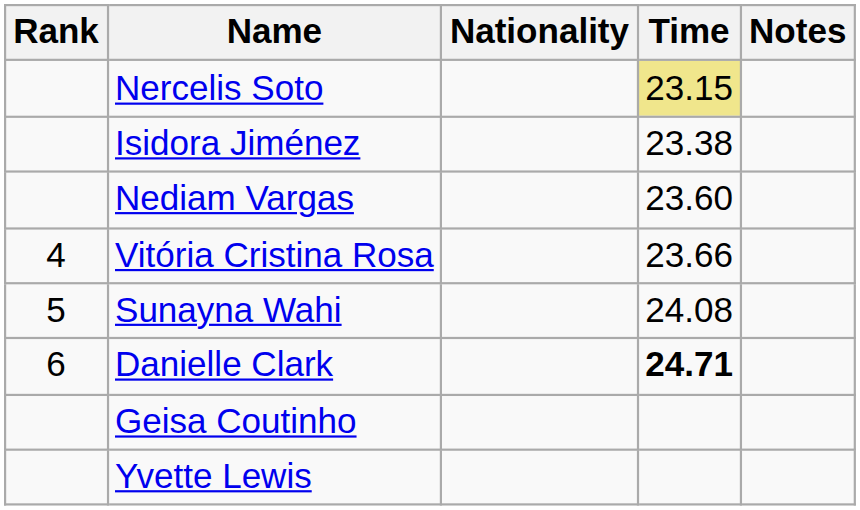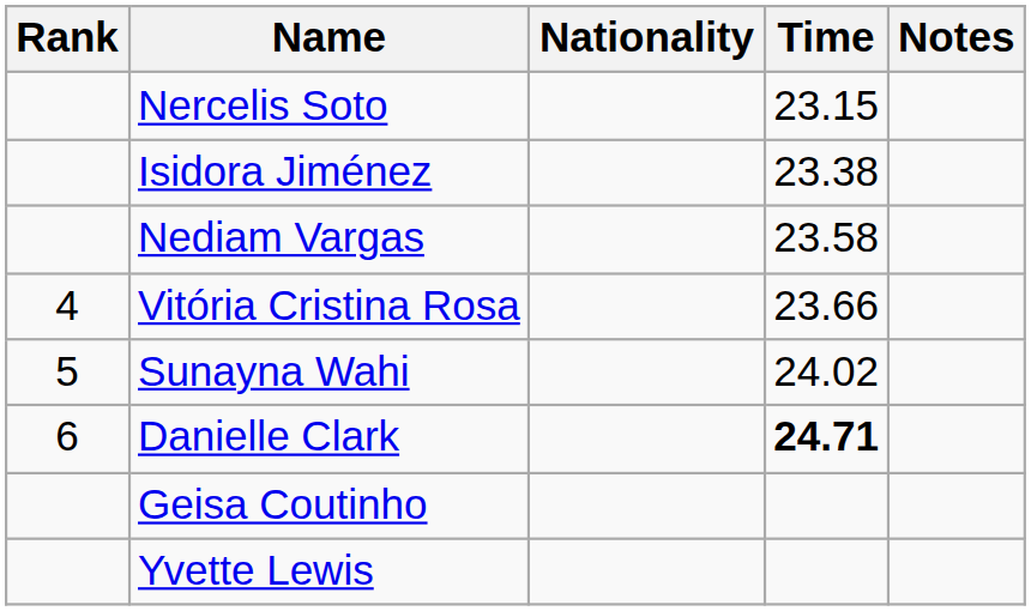Nercelis Soto | Time: khaki background -> no background
Nediam Vargas | Time: 23.60 -> 23.58
Sunayna Wahi | Time: 24.08 -> 24.02
